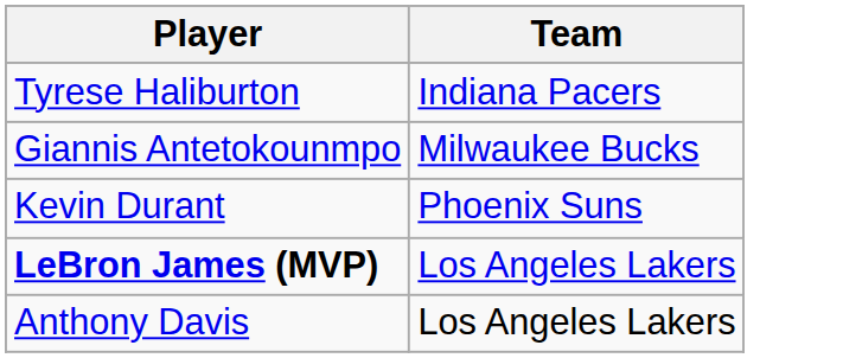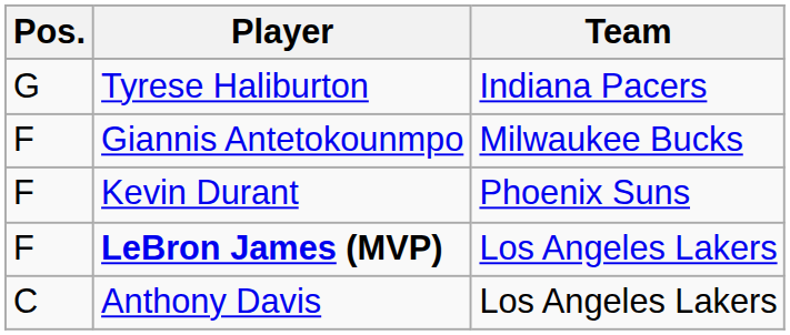+ column: Pos. | G | F | F | F | C
